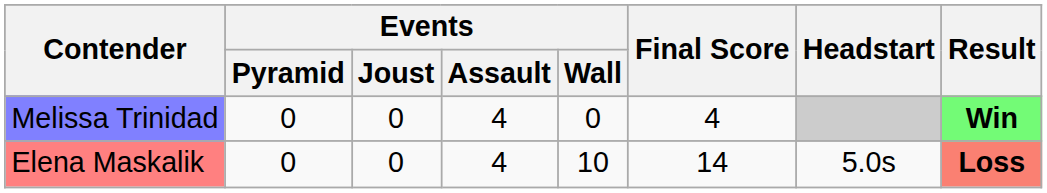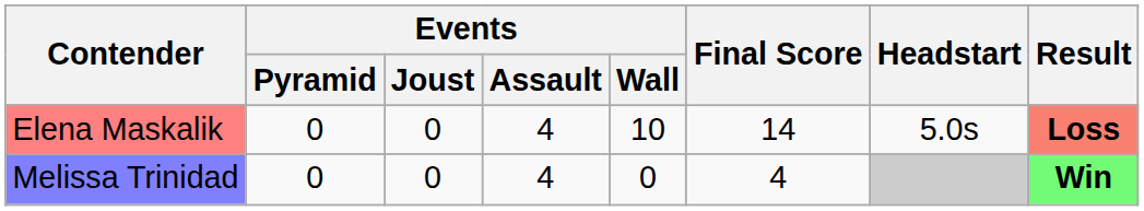rows swapped: Elena Maskalik <-> Melissa Trinidad
